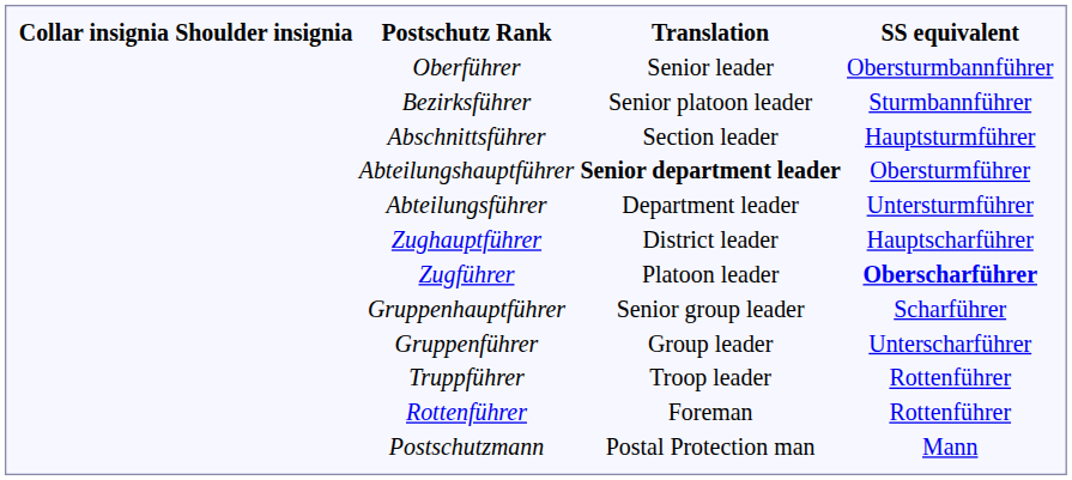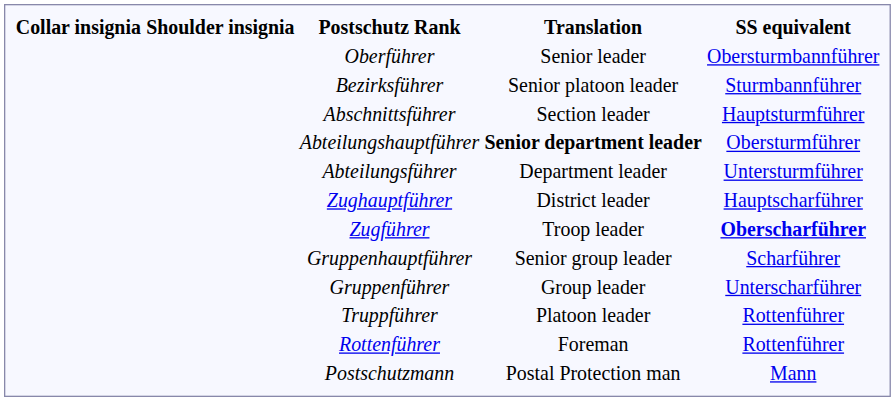Zugführer | Translation: Platoon leader -> Troop leader
Truppführer | Translation: Troop leader -> Platoon leader
